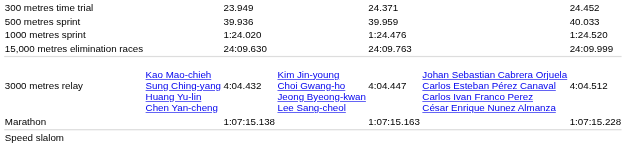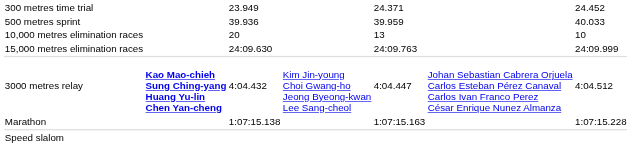- row: 1000 metres sprint | 1:24.020 | 1:24.476 | 1:24.520
+ row: 10,000 metres elimination races | 20 | 13 | 10
3000 metres relay | column 2: normal -> bold
